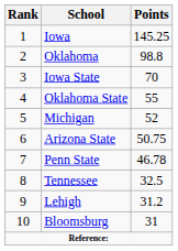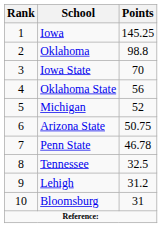Oklahoma State | Points: 55 -> 56
